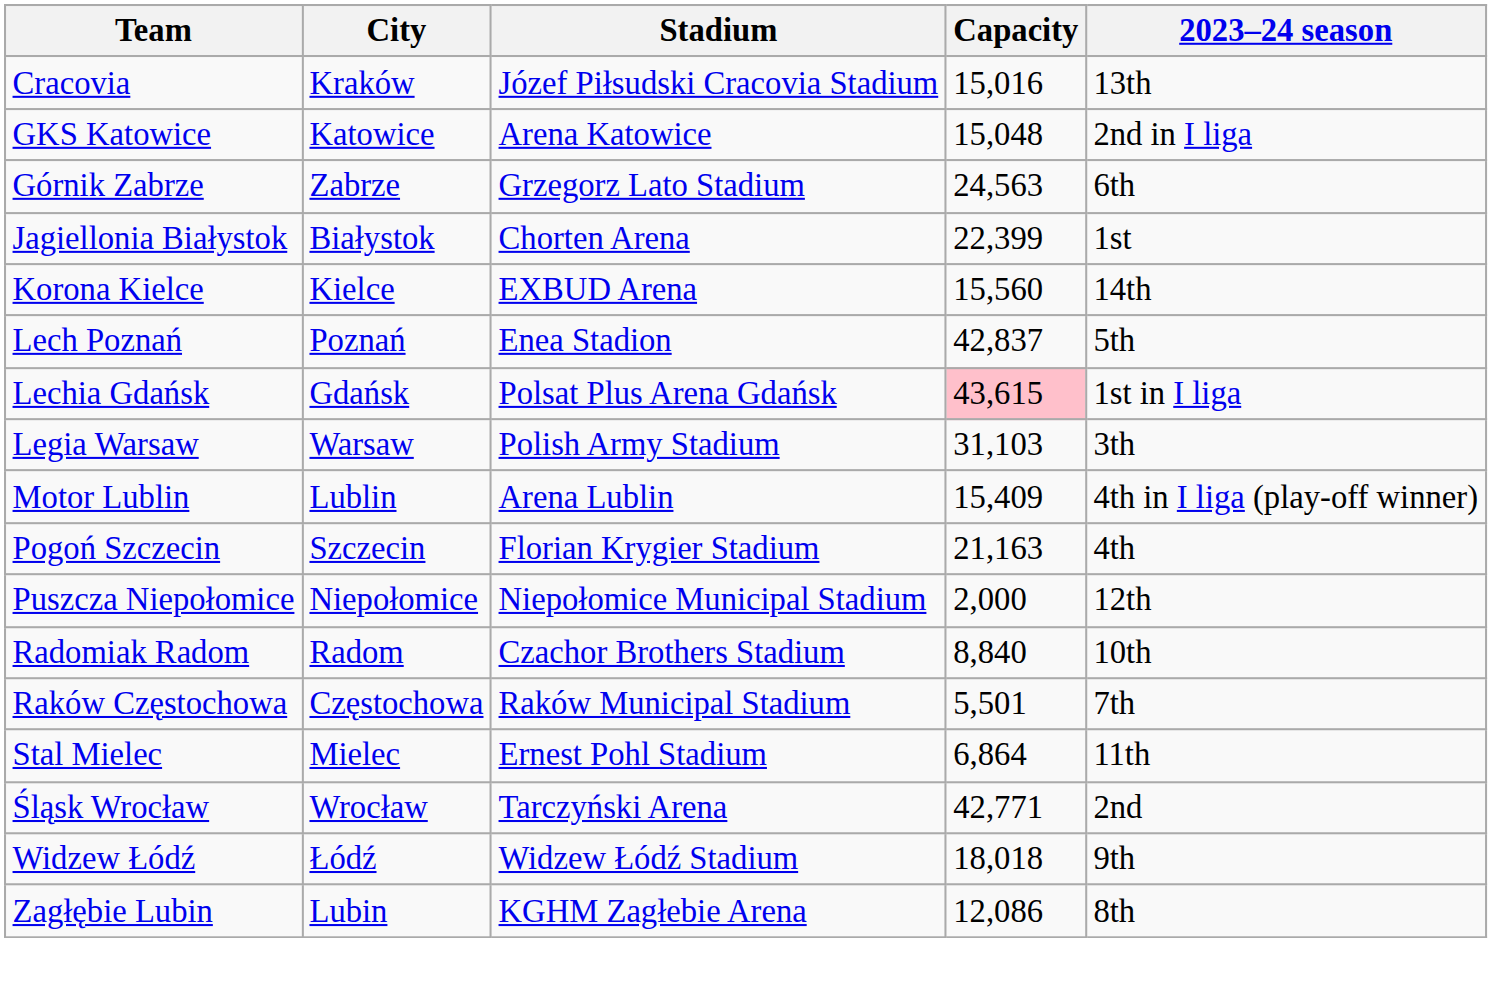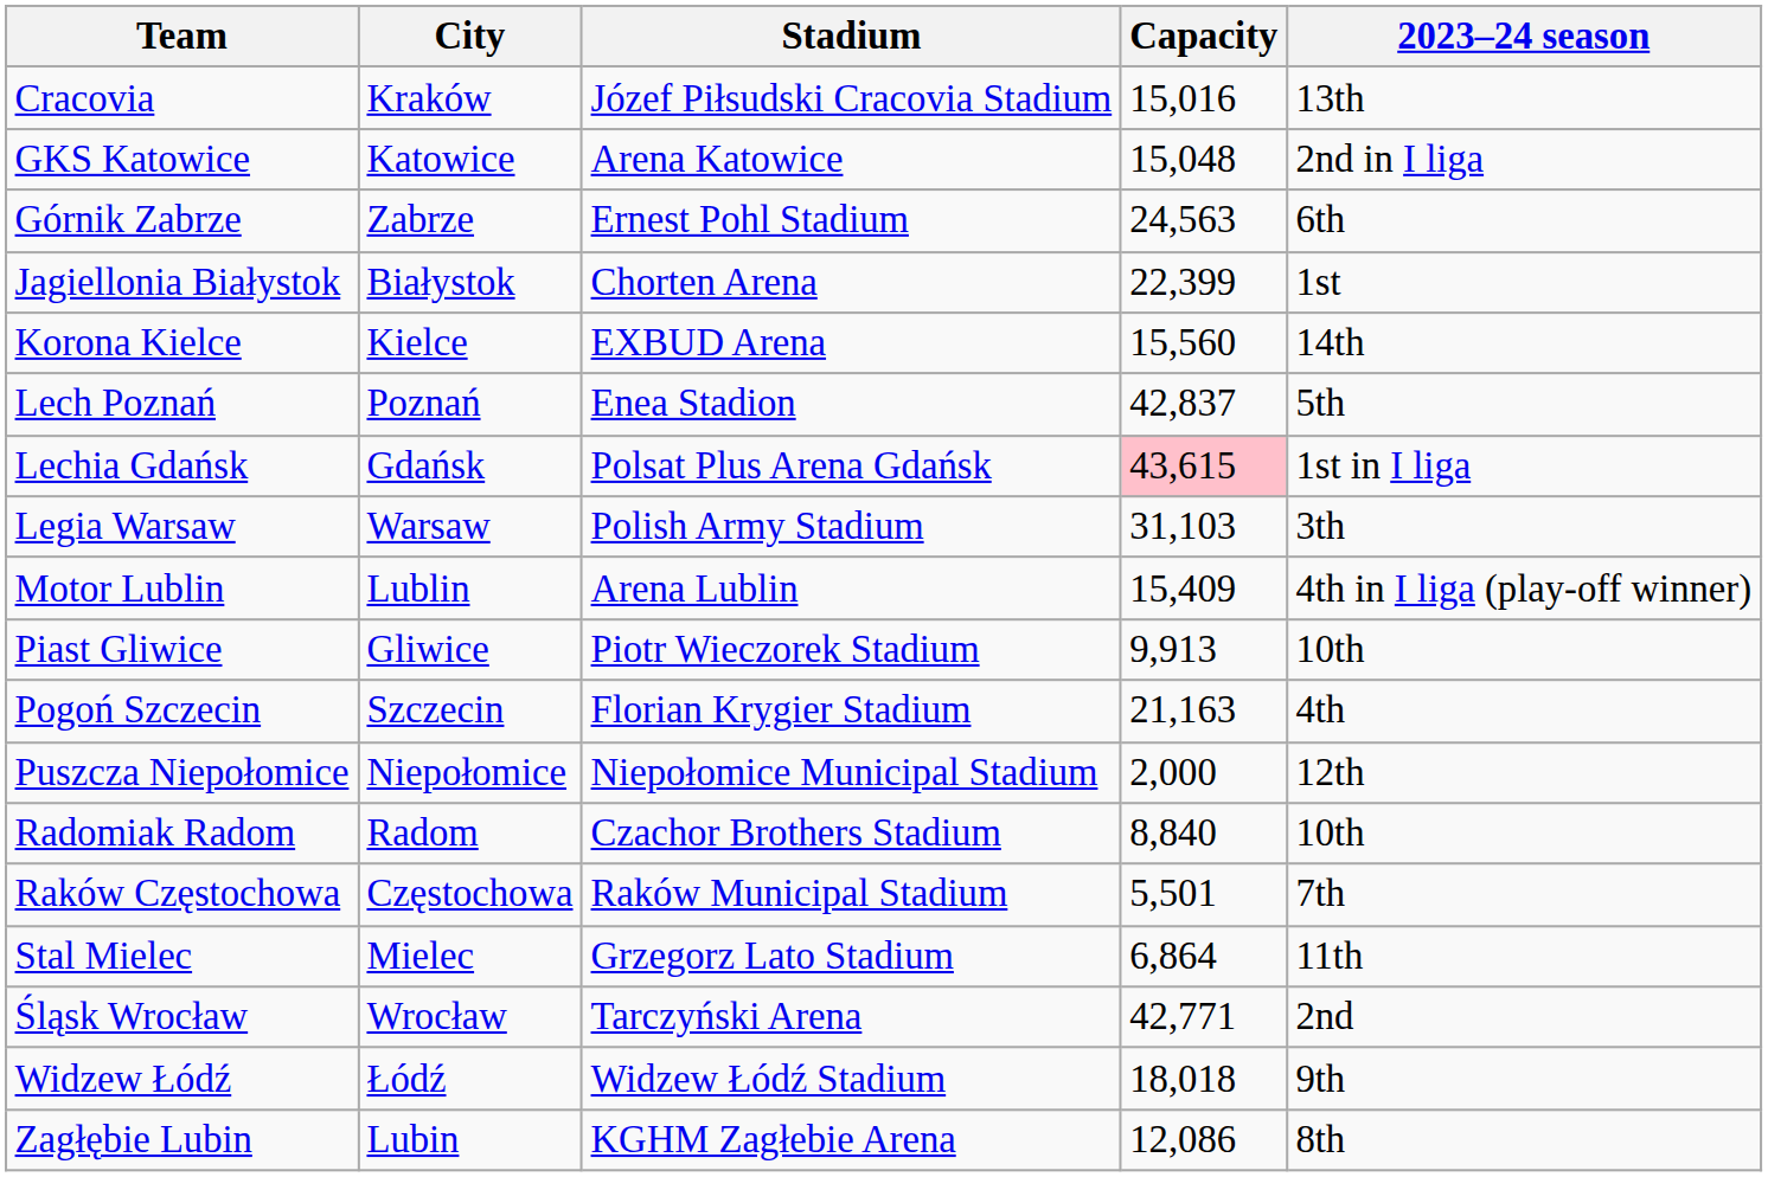Górnik Zabrze | Stadium: Grzegorz Lato Stadium -> Ernest Pohl Stadium
+ row: Piast Gliwice | Gliwice | Piotr Wieczorek Stadium | 9,913 | 10th
Stal Mielec | Stadium: Ernest Pohl Stadium -> Grzegorz Lato Stadium
